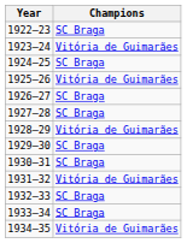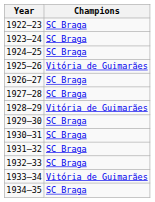1923–24 | Champions: Vitória de Guimarães -> SC Braga
1931–32 | Champions: Vitória de Guimarães -> SC Braga
1933–34 | Champions: SC Braga -> Vitória de Guimarães
1934–35 | Champions: Vitória de Guimarães -> SC Braga
